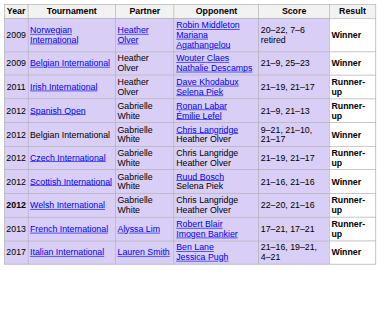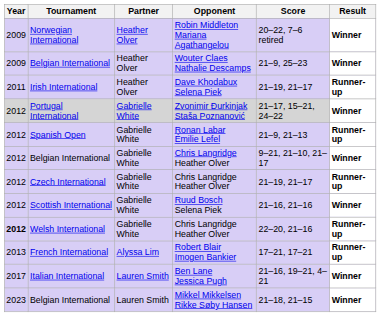+ row: 2012 | Portugal International | Gabrielle White | Zvonimir Đurkinjak Staša Poznanović | 21–17, 15–21, 24–22 | Winner
+ row: 2023 | Belgian International | Lauren Smith | Mikkel Mikkelsen Rikke Søby Hansen | 21–18, 21–15 | Winner
